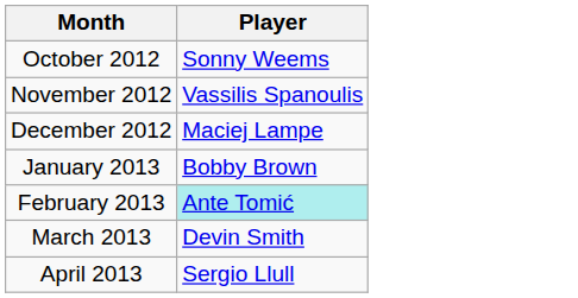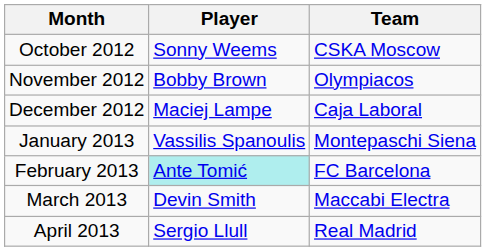+ column: Team | CSKA Moscow | Olympiacos | Caja Laboral | Montepaschi Siena | FC Barcelona | Maccabi Electra | Real Madrid
November 2012 | Player: Vassilis Spanoulis -> Bobby Brown
January 2013 | Player: Bobby Brown -> Vassilis Spanoulis
